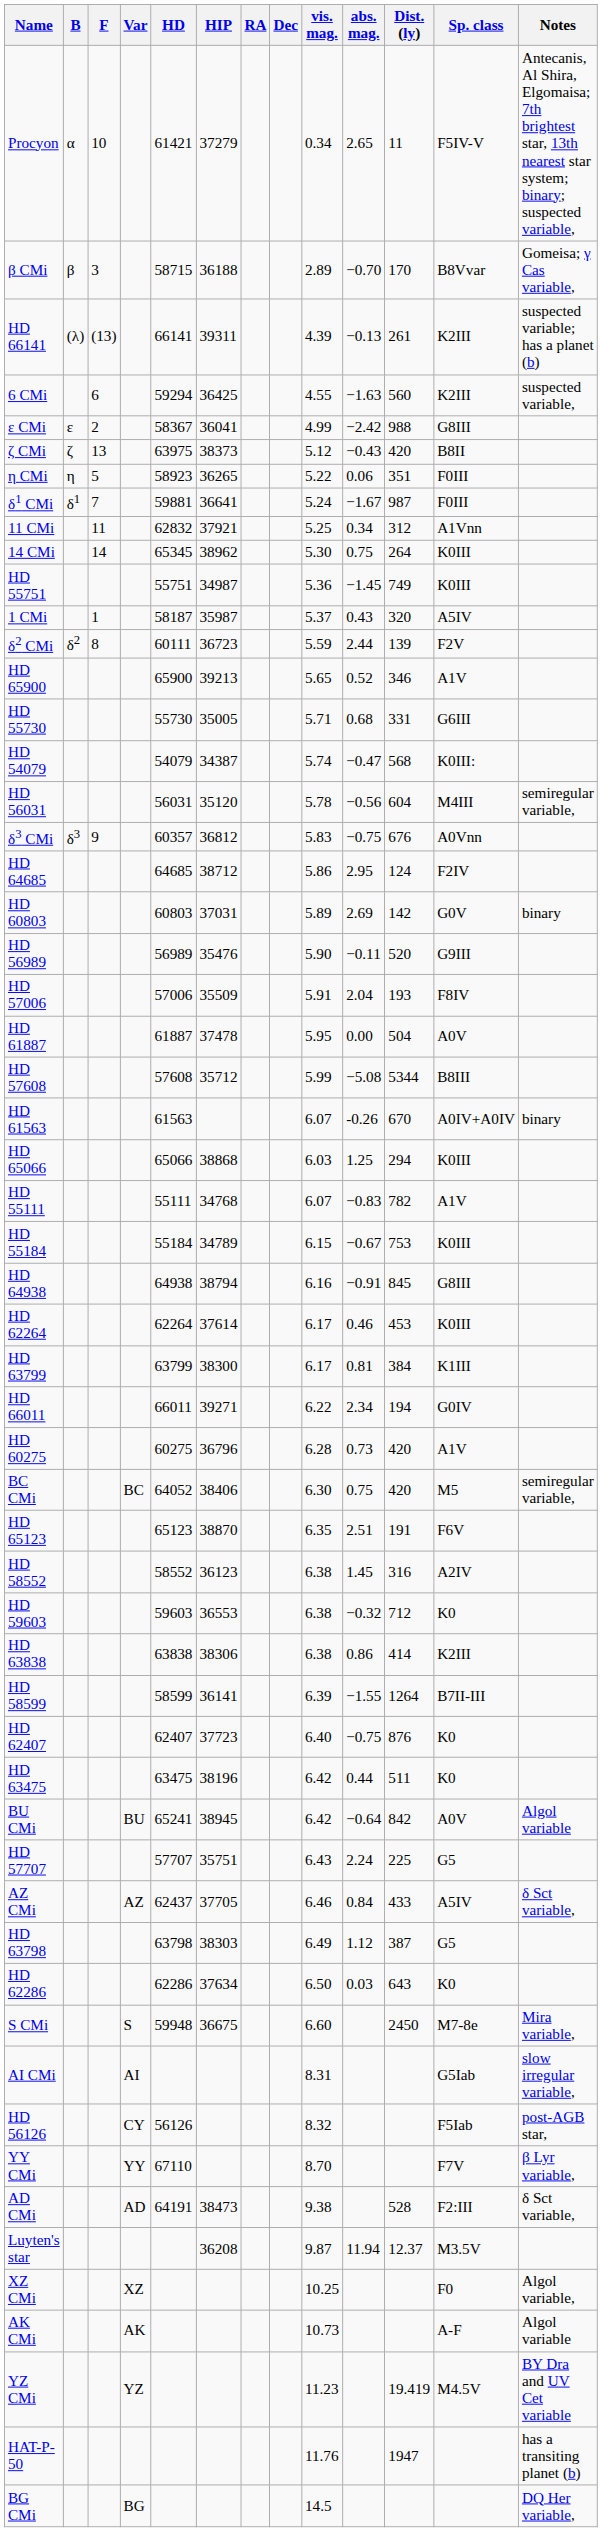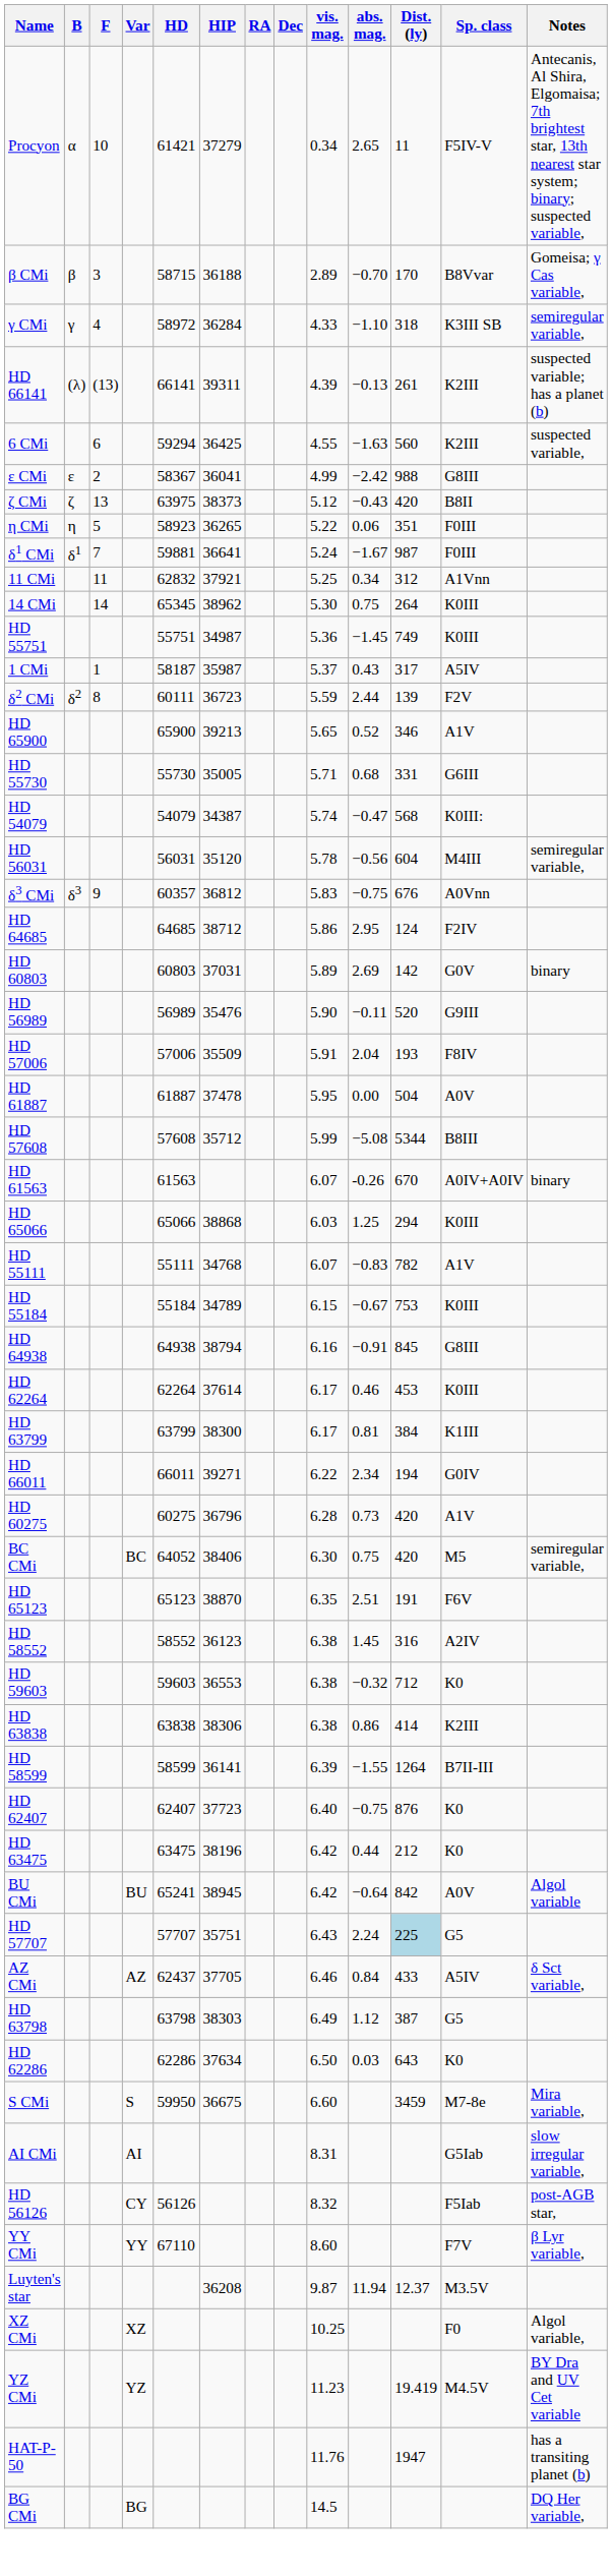+ row: γ CMi | γ | 4 | 58972 | 36284 | 4.33 | −1.10 | 318 | K3III SB | semiregular variable,
1 CMi | Dist. (ly): 320 -> 317
HD 63475 | Dist. (ly): 511 -> 212
HD 57707 | Dist. (ly): no background -> lightblue background
S CMi | HD: 59948 -> 59950
S CMi | Dist. (ly): 2450 -> 3459
YY CMi | vis. mag.: 8.70 -> 8.60
- row: AD CMi | AD | 64191 | 38473 | 9.38 | 528 | F2:III | δ Sct variable,
- row: AK CMi | AK | 10.73 | A-F | Algol variable
